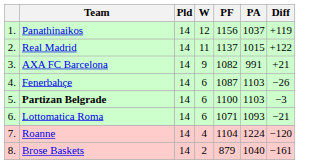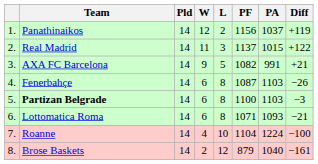+ column: L | 2 | 3 | 5 | 8 | 8 | 8 | 10 | 12
Roanne | Diff: −120 -> −100
